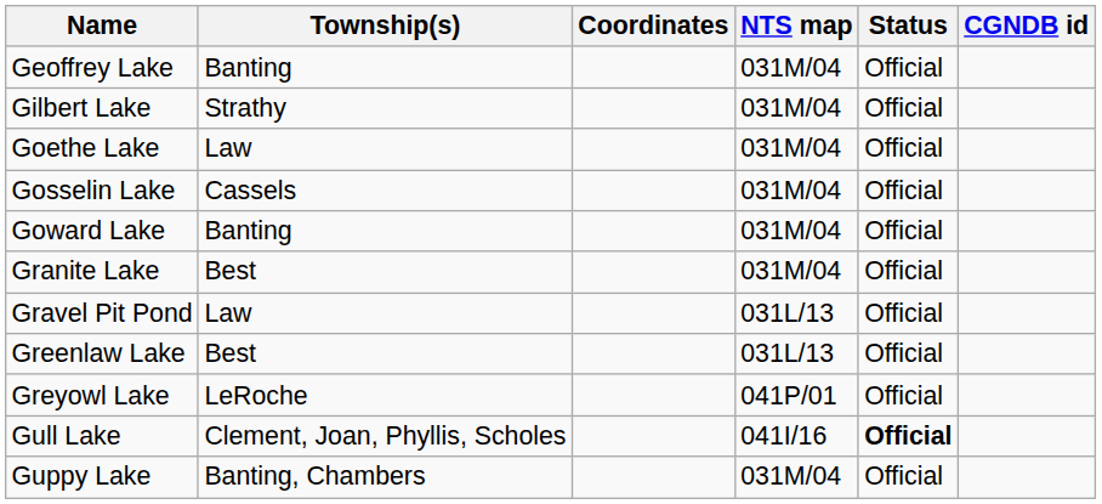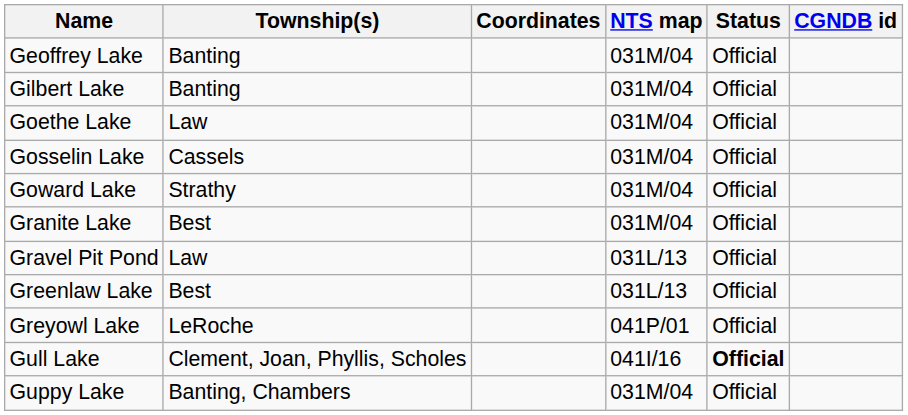Gilbert Lake | Township(s): Strathy -> Banting
Goward Lake | Township(s): Banting -> Strathy
